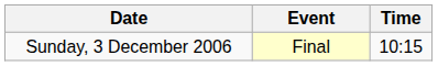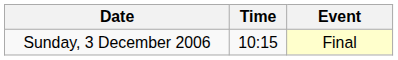columns swapped: Time <-> Event
